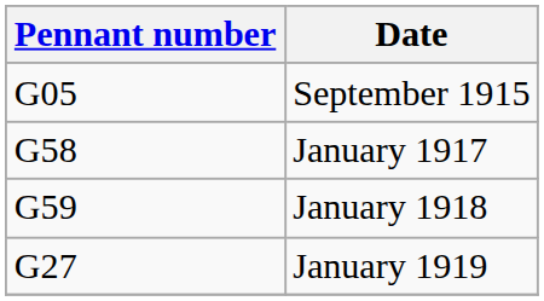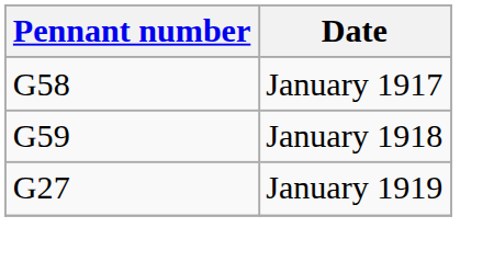- row: G05 | September 1915
